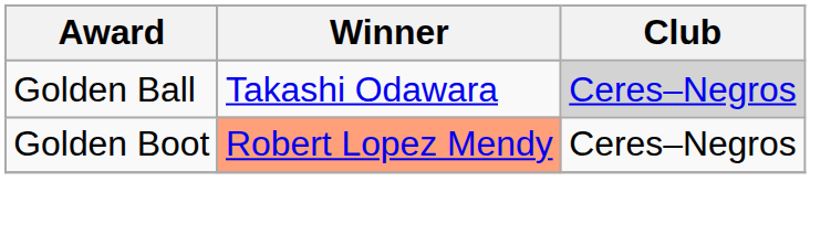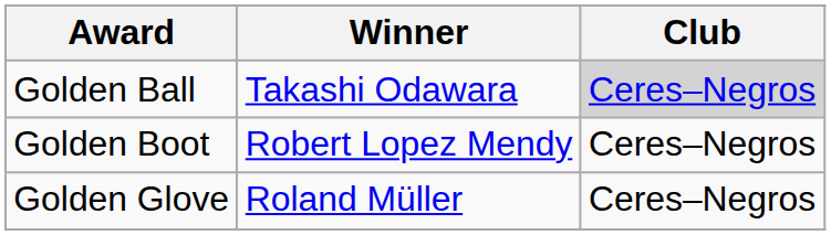Golden Boot | Winner: lightsalmon background -> no background
+ row: Golden Glove | Roland Müller | Ceres–Negros
